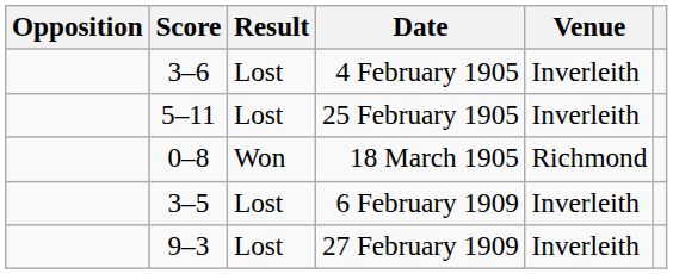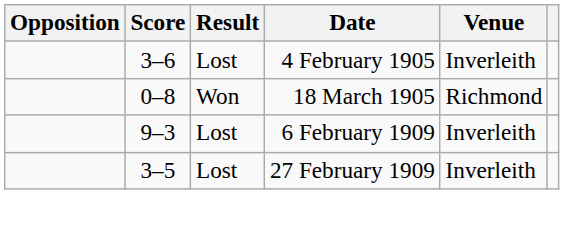- row: 5–11 | Lost | 25 February 1905 | Inverleith
6 February 1909 | Score: 3–5 -> 9–3
27 February 1909 | Score: 9–3 -> 3–5
